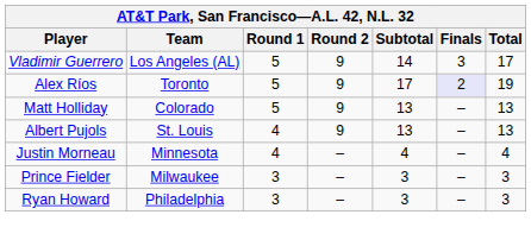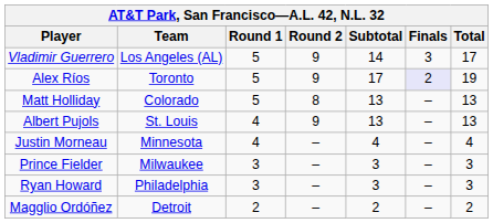Matt Holliday | Round 2: 9 -> 8
+ row: Magglio Ordóñez | Detroit | 2 | – | 2 | – | 2
